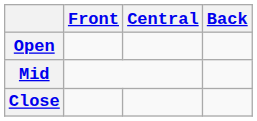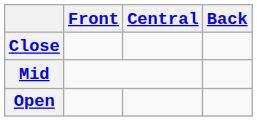rows swapped: Close <-> Open
